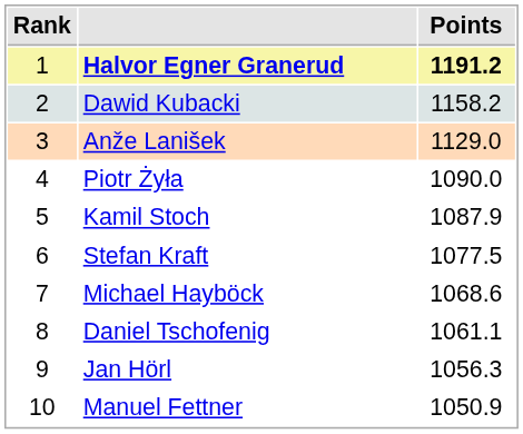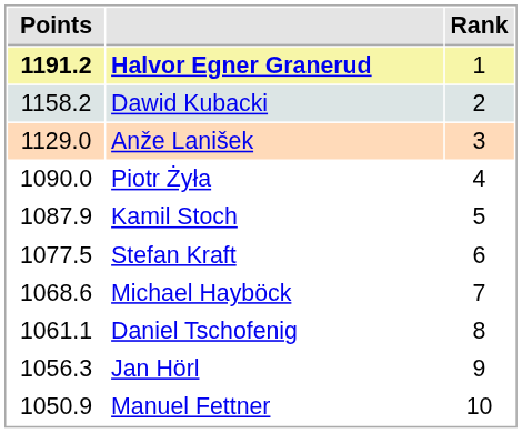columns swapped: Rank <-> Points
